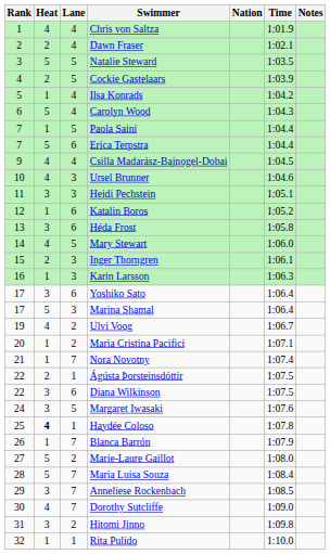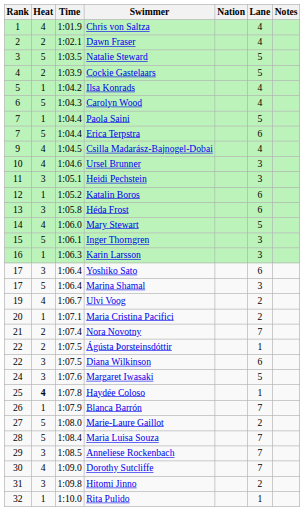columns swapped: Lane <-> Time
Inger Thorngren | Heat: 2 -> 5
Nora Novotny | Heat: 1 -> 2
